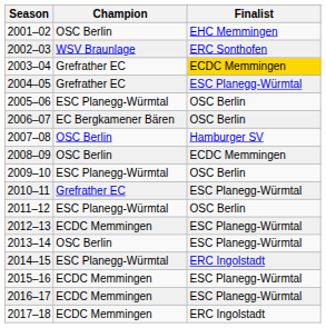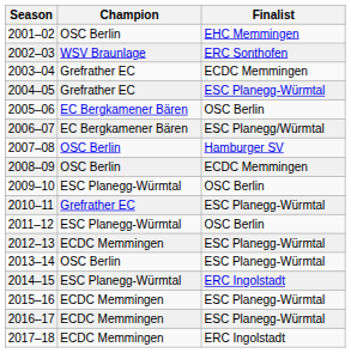2003–04 | Finalist: gold background -> no background
2005–06 | Champion: ESC Planegg-Würmtal -> EC Bergkamener Bären
2006–07 | Finalist: OSC Berlin -> ESC Planegg/Würmtal
